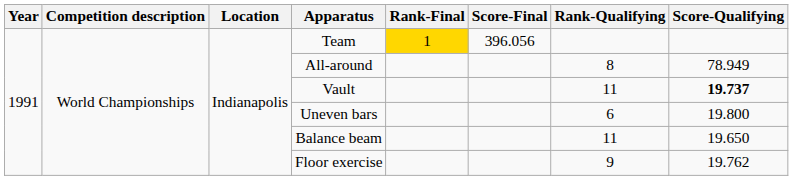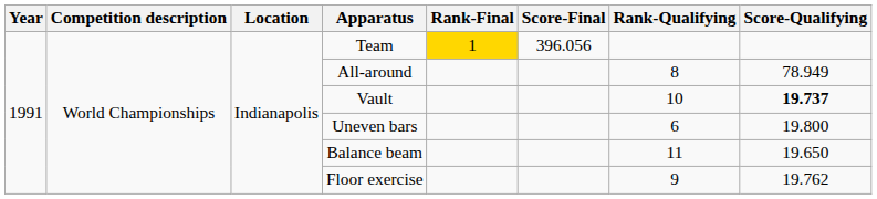Vault | Rank-Qualifying: 11 -> 10
